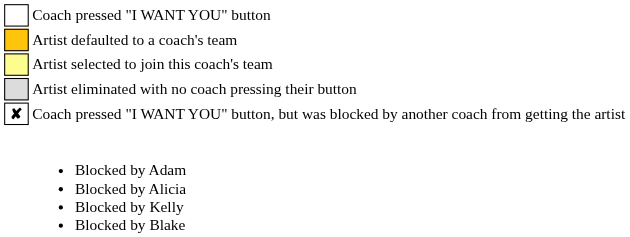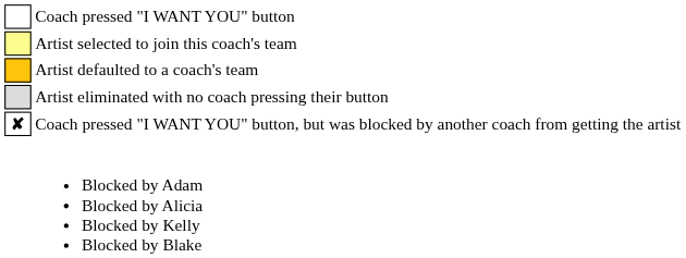rows swapped: Artist defaulted to a coach's team <-> Artist selected to join this coach's team
